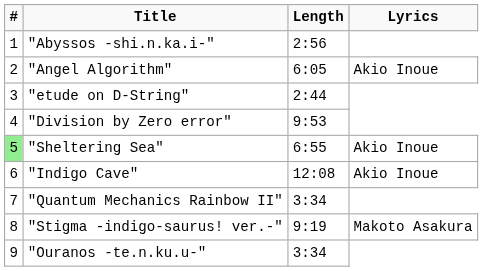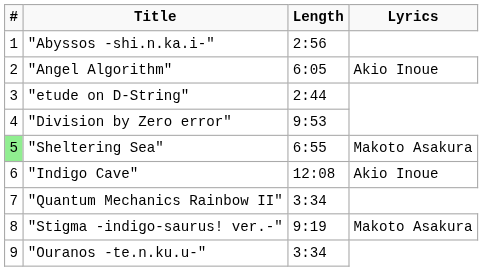"Sheltering Sea" | Lyrics: Akio Inoue -> Makoto Asakura
